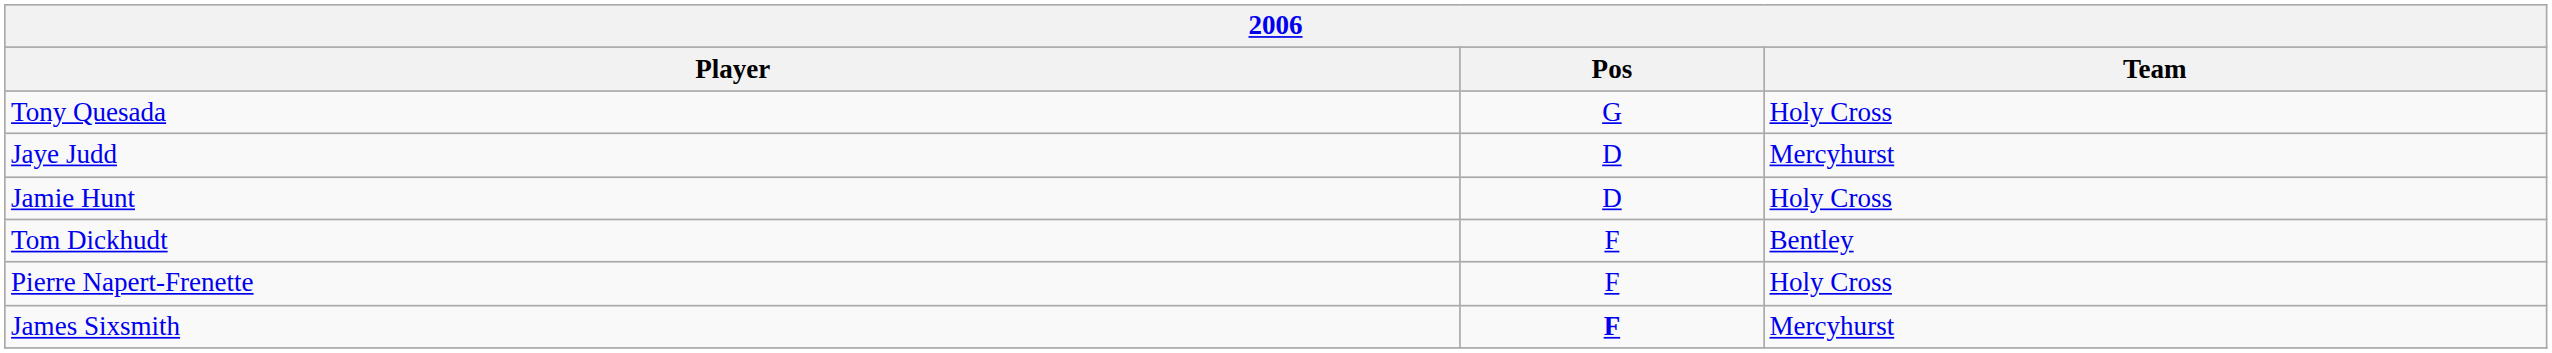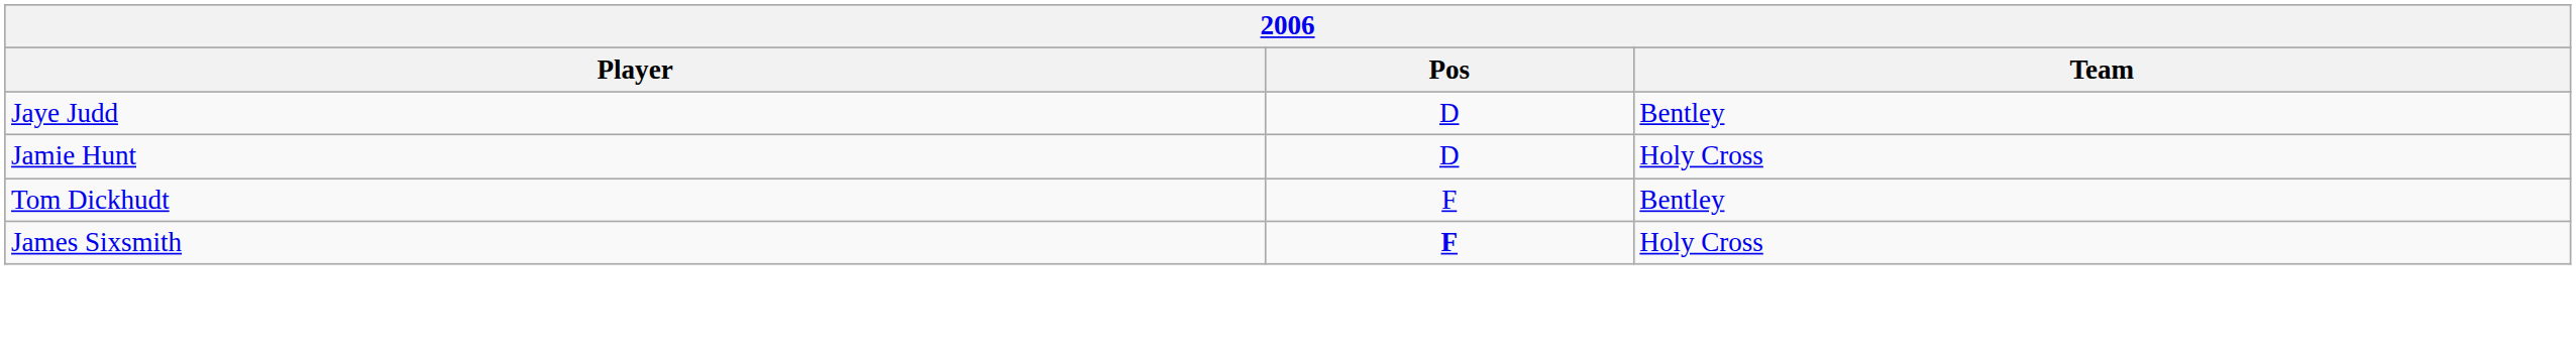- row: Tony Quesada | G | Holy Cross
Jaye Judd | Team: Mercyhurst -> Bentley
- row: Pierre Napert-Frenette | F | Holy Cross
James Sixsmith | Team: Mercyhurst -> Holy Cross
